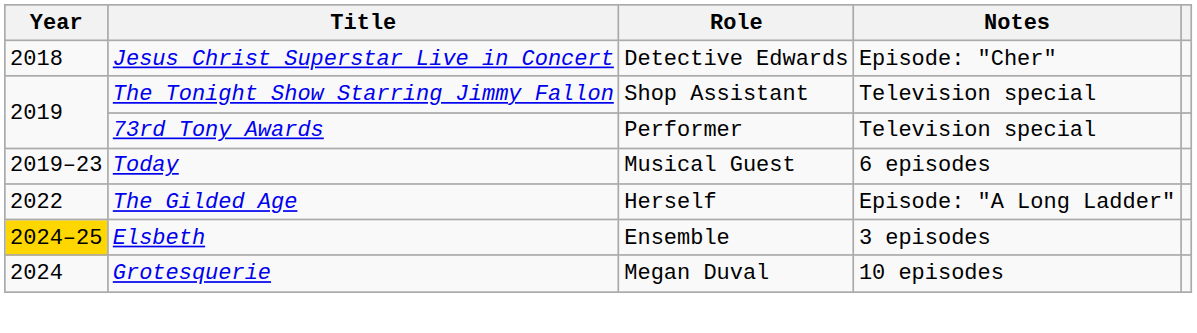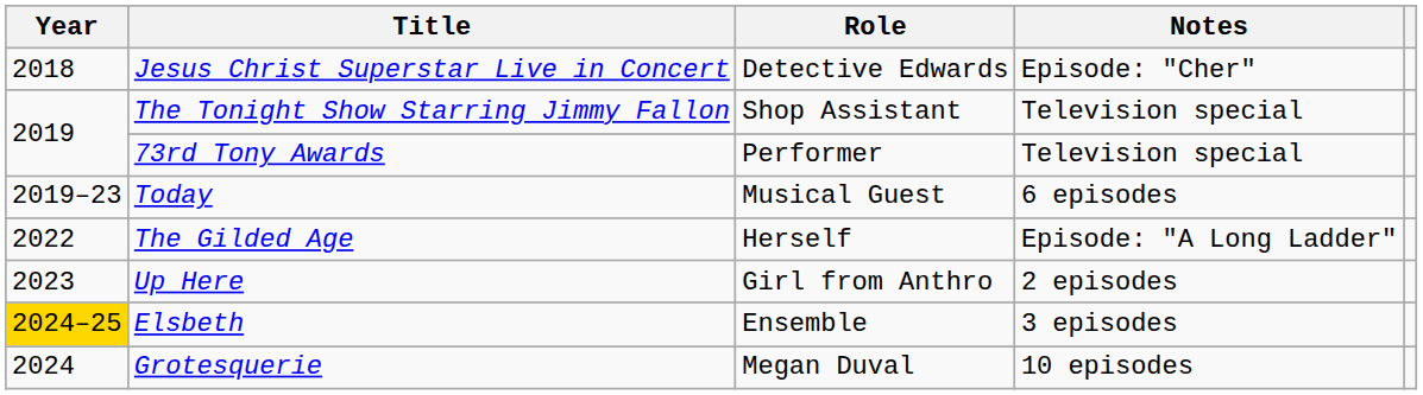+ row: 2023 | Up Here | Girl from Anthro | 2 episodes
